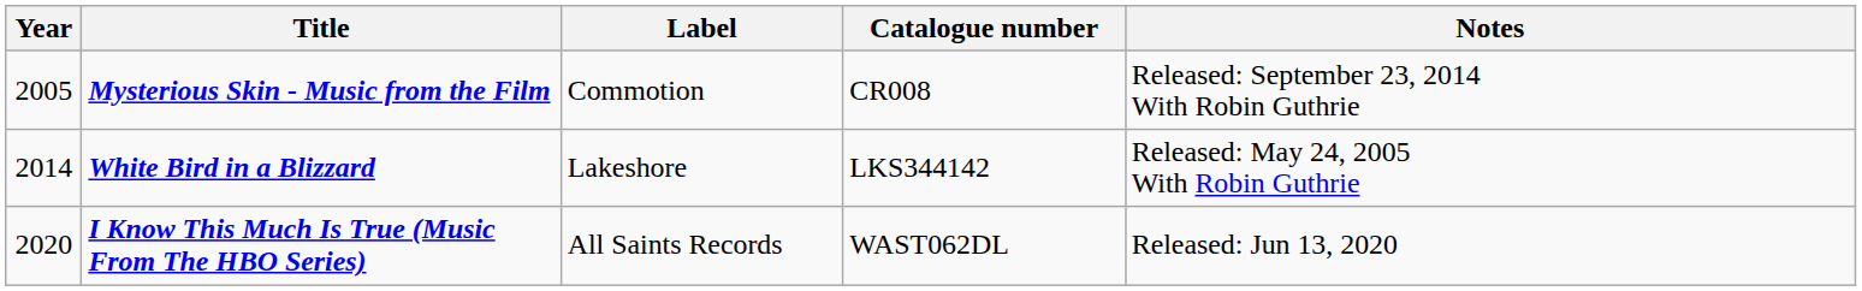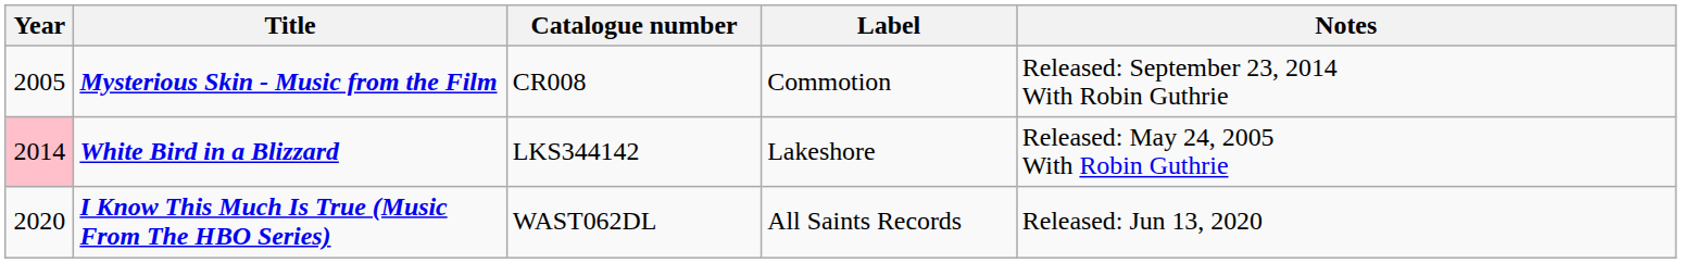columns swapped: Label <-> Catalogue number
White Bird in a Blizzard | Year: no background -> pink background
